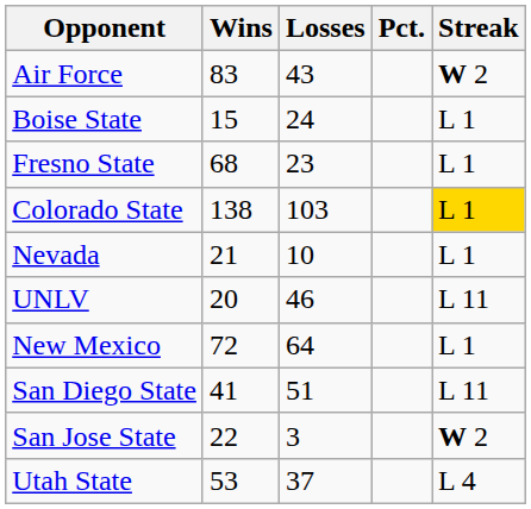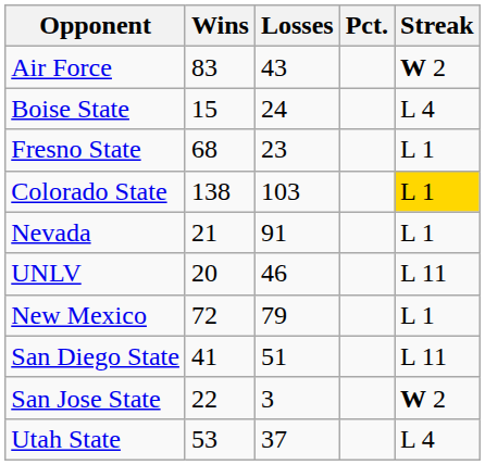Boise State | Streak: L 1 -> L 4
Nevada | Losses: 10 -> 91
New Mexico | Losses: 64 -> 79
